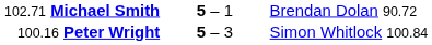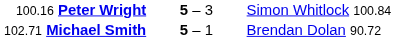rows swapped: 100.16 Peter Wright <-> 102.71 Michael Smith
